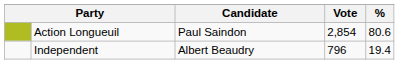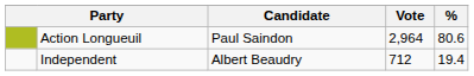Action Longueuil | Vote: 2,854 -> 2,964
Independent | Vote: 796 -> 712
